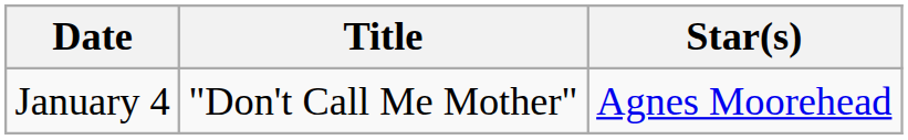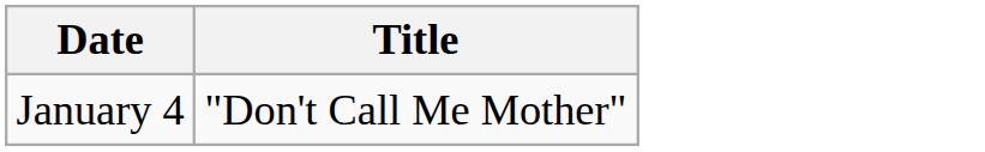- column: Star(s) | Agnes Moorehead
